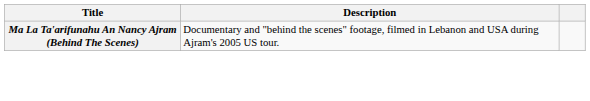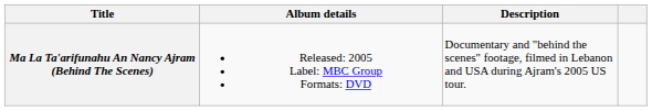+ column: Album details | Released: 2005 Label: MBC Group Formats: DVD
